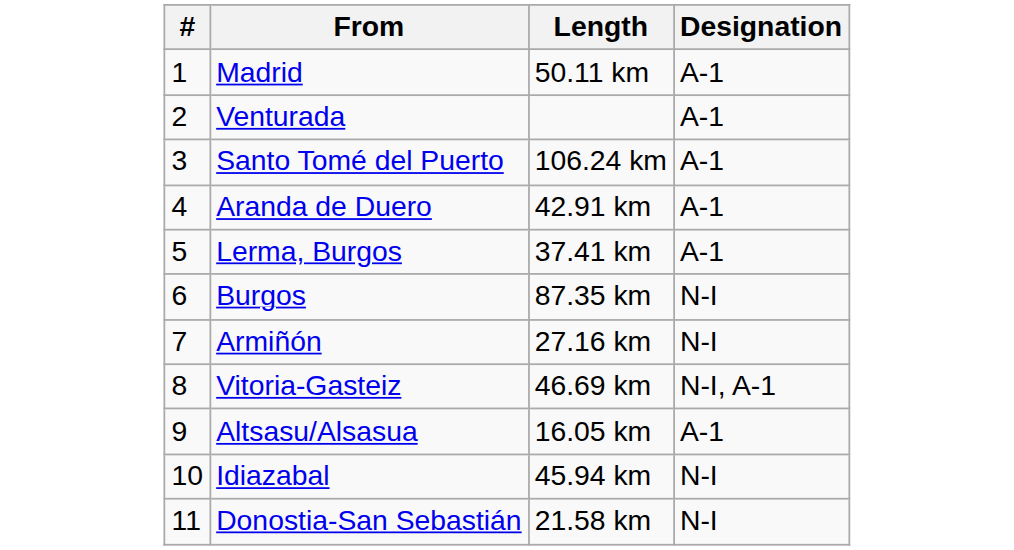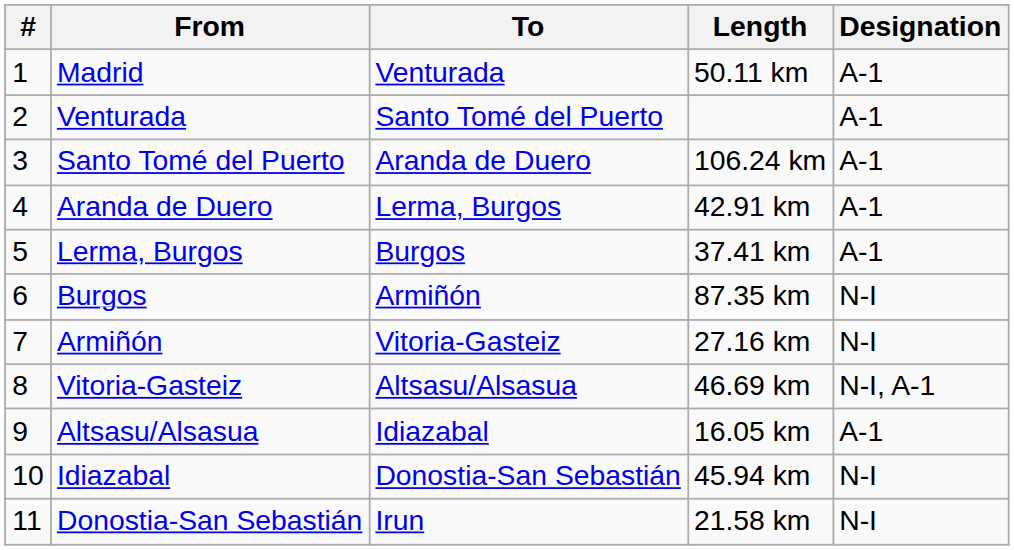+ column: To | Venturada | Santo Tomé del Puerto | Aranda de Duero | Lerma, Burgos | Burgos | Armiñón | Vitoria-Gasteiz | Altsasu/Alsasua | Idiazabal | Donostia-San Sebastián | Irun
